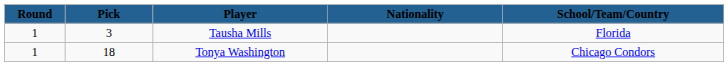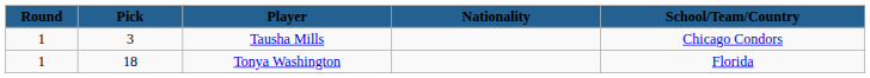Tausha Mills | School/Team/Country: Florida -> Chicago Condors
Tonya Washington | School/Team/Country: Chicago Condors -> Florida
